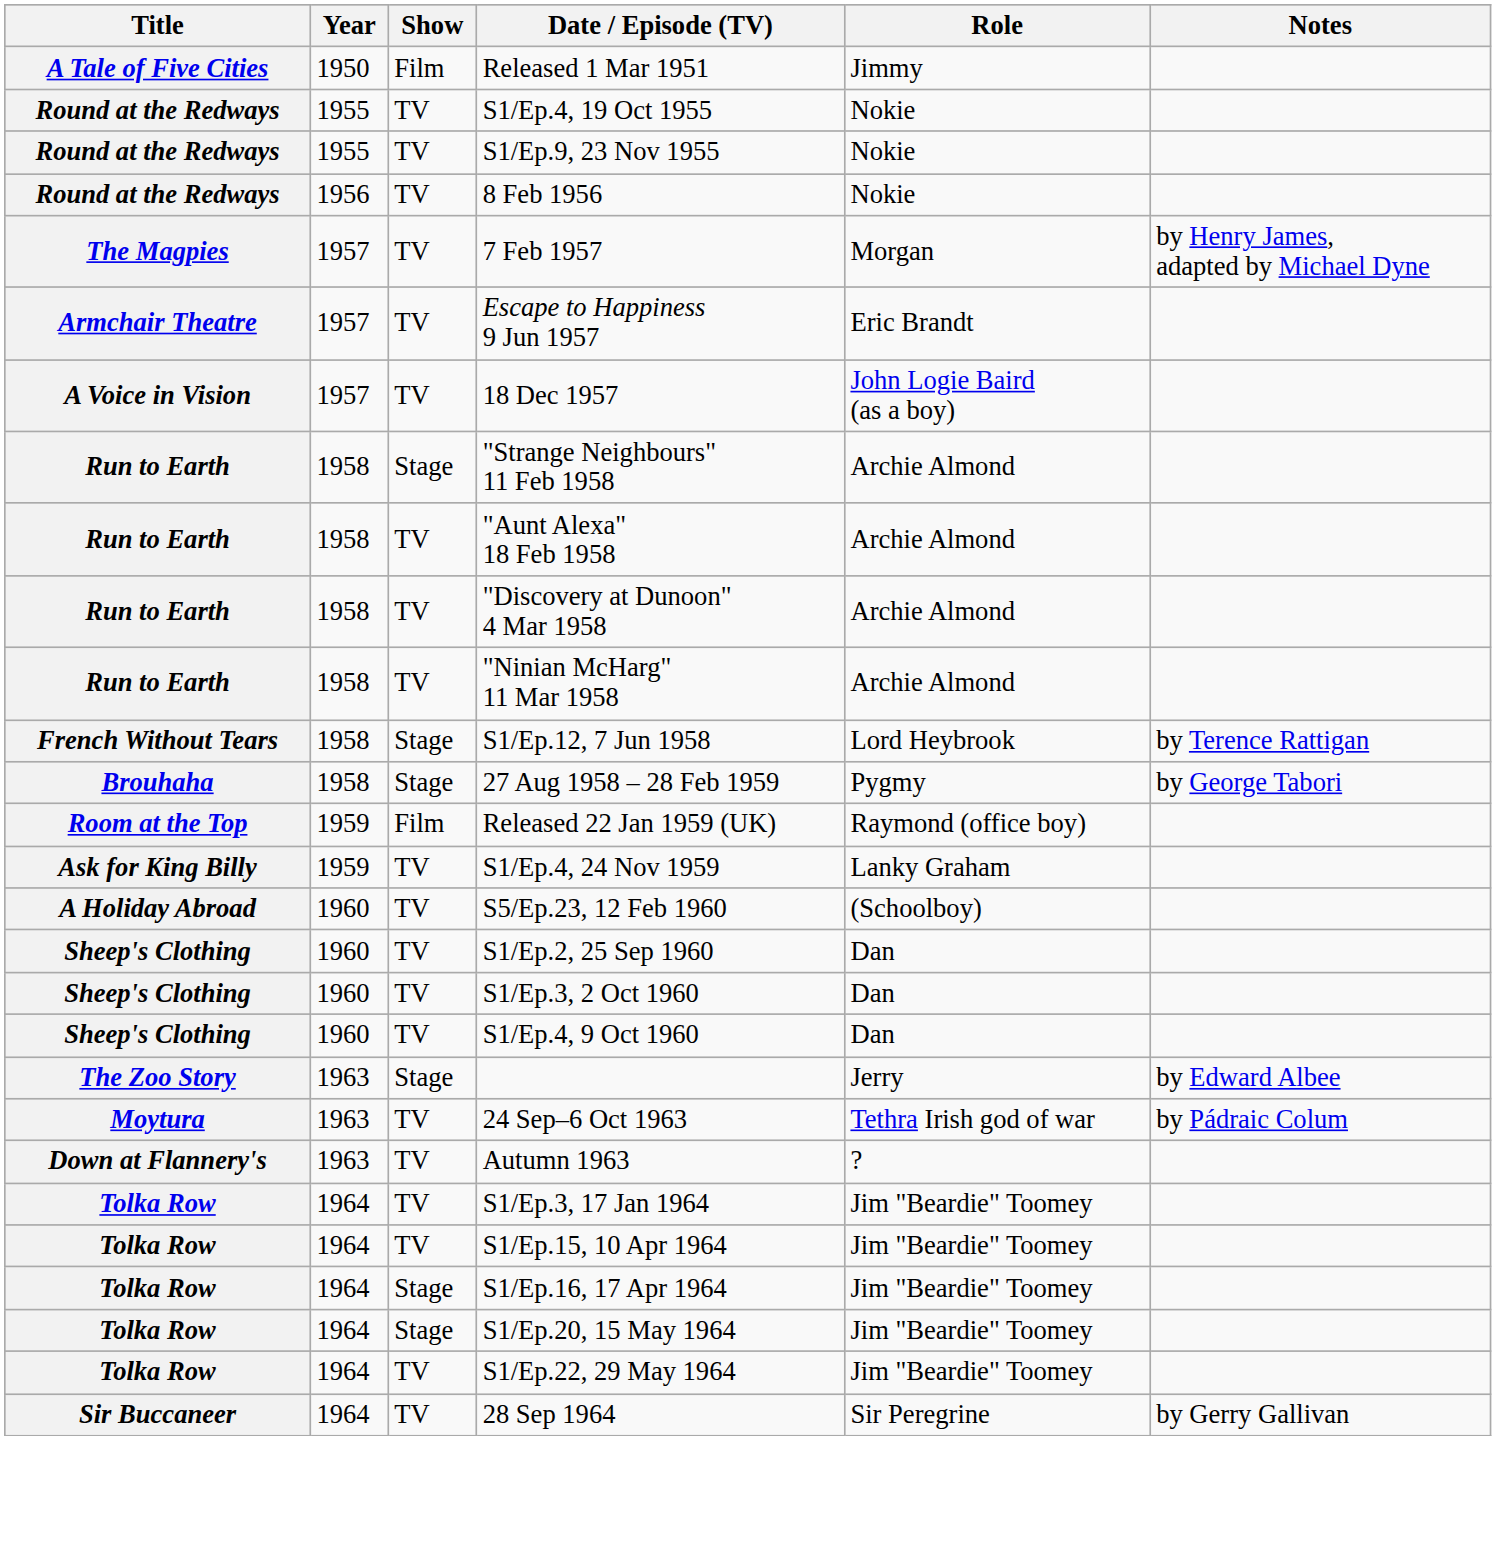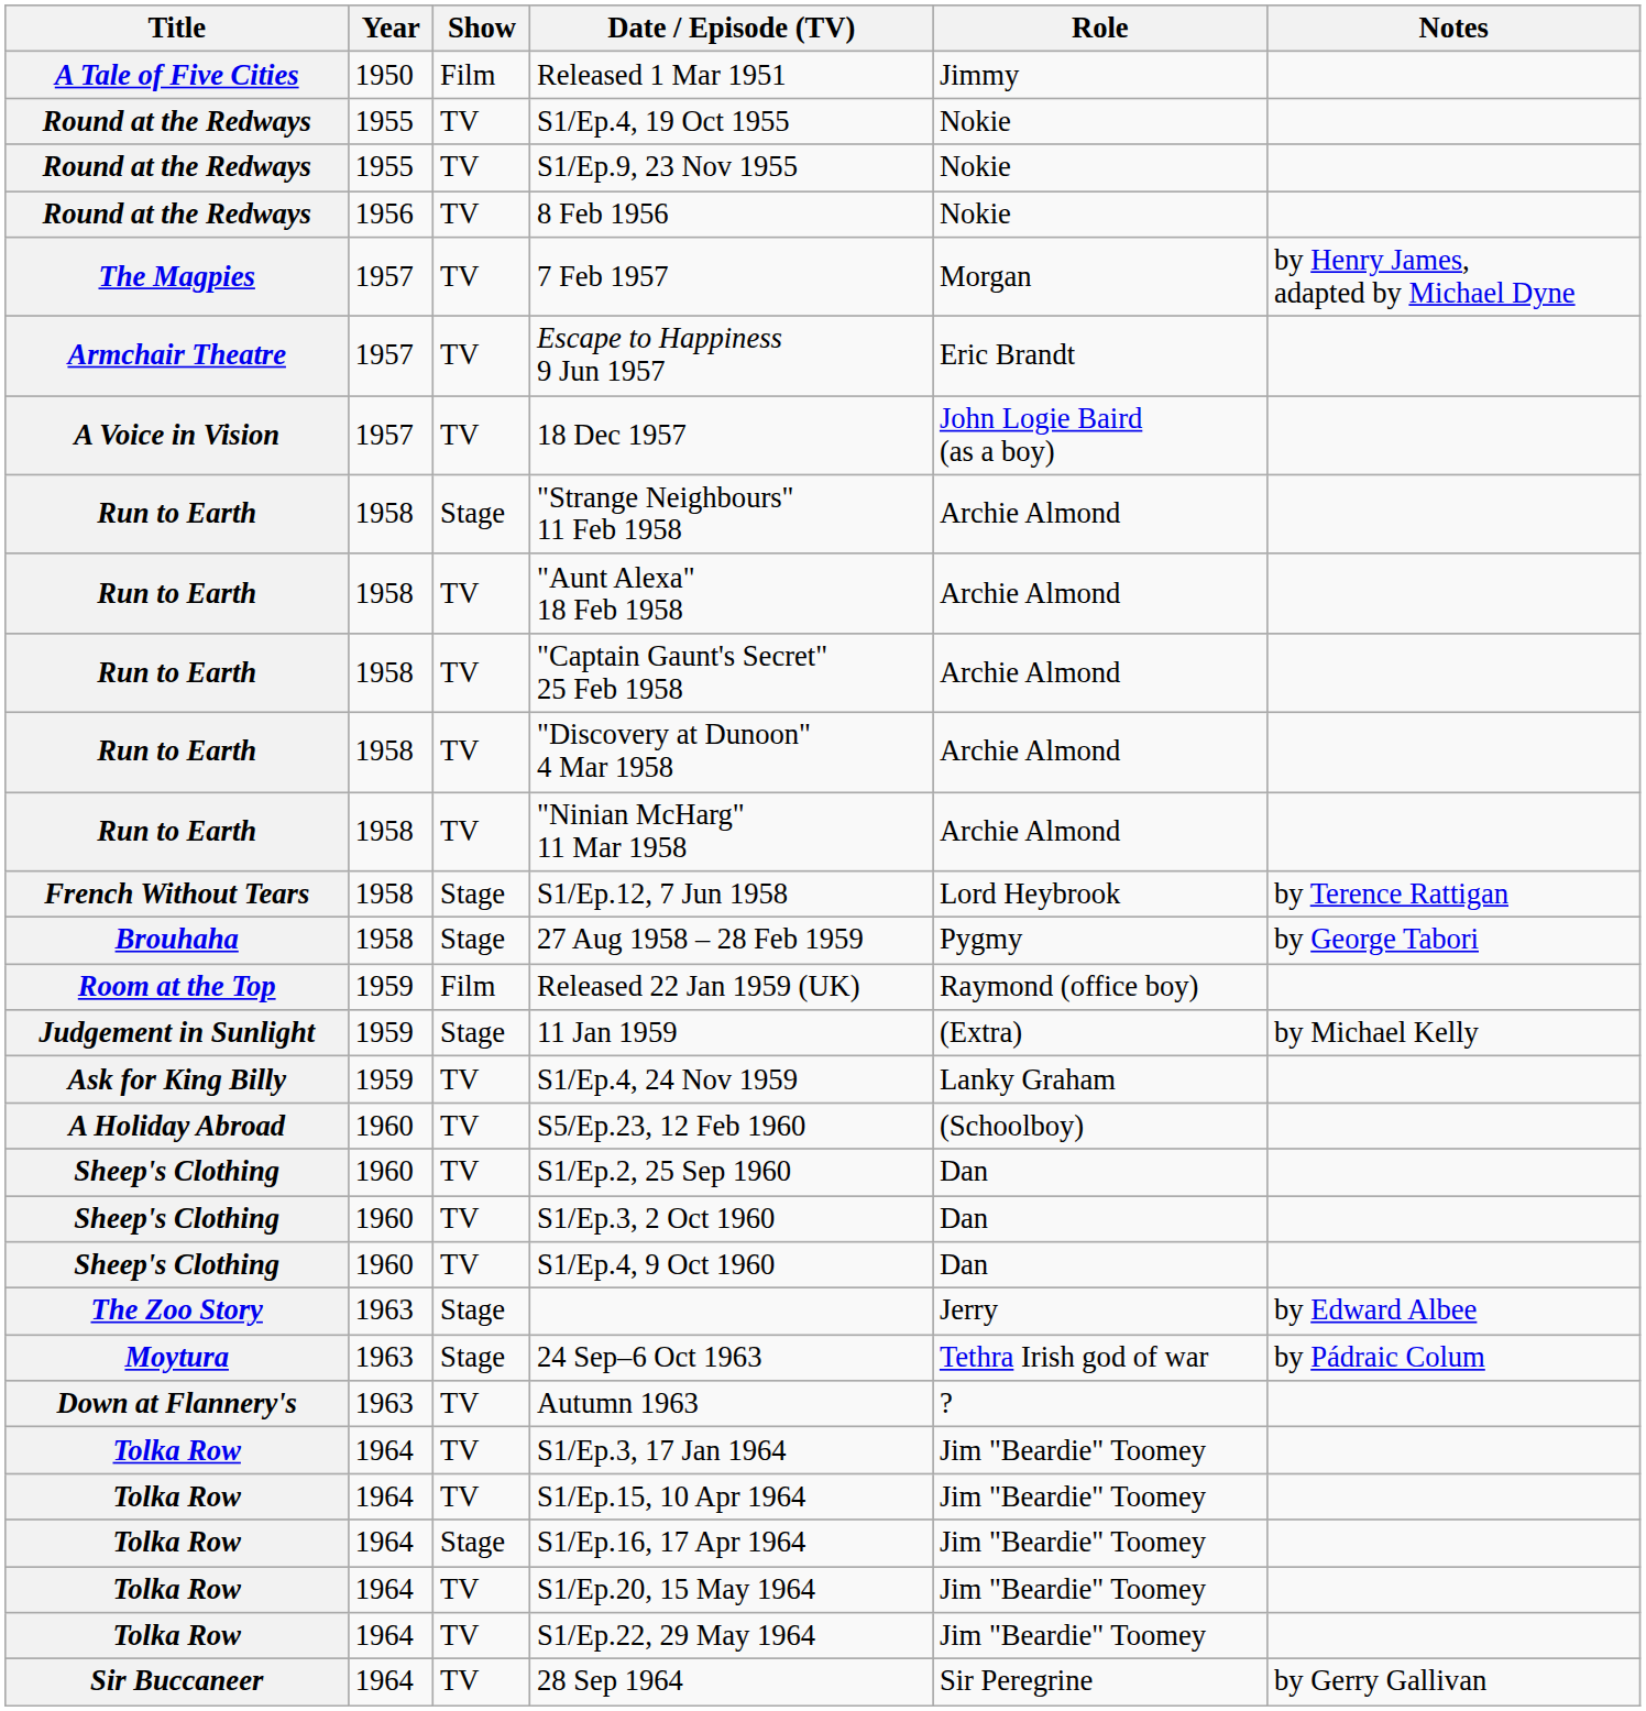+ row: Run to Earth | 1958 | TV | "Captain Gaunt's Secret" 25 Feb 1958 | Archie Almond
+ row: Judgement in Sunlight | 1959 | Stage | 11 Jan 1959 | (Extra) | by Michael Kelly
24 Sep–6 Oct 1963 | Show: TV -> Stage
S1/Ep.20, 15 May 1964 | Show: Stage -> TV
